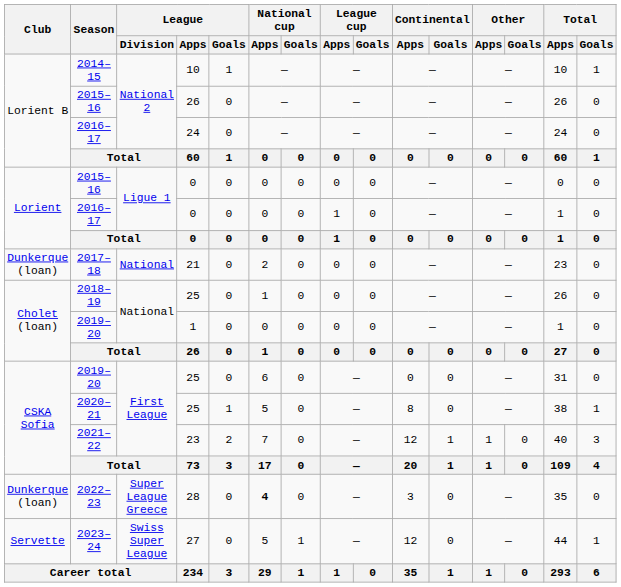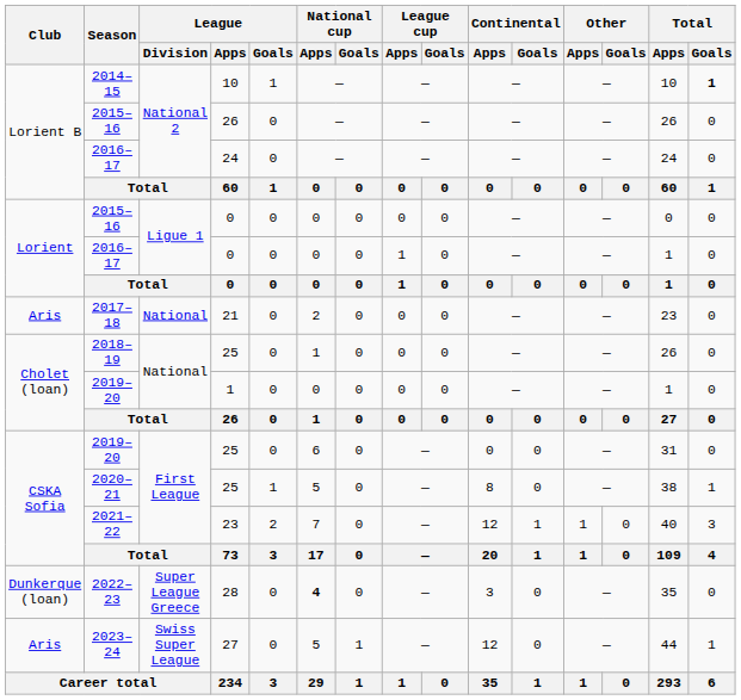2014–15 | Total / Goals: normal -> bold
2017–18 | Club: Dunkerque (loan) -> Aris
2023–24 | Club: Servette -> Aris
